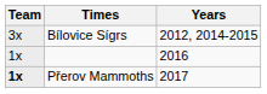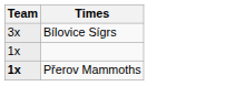- column: Years | 2012, 2014-2015 | 2016 | 2017
